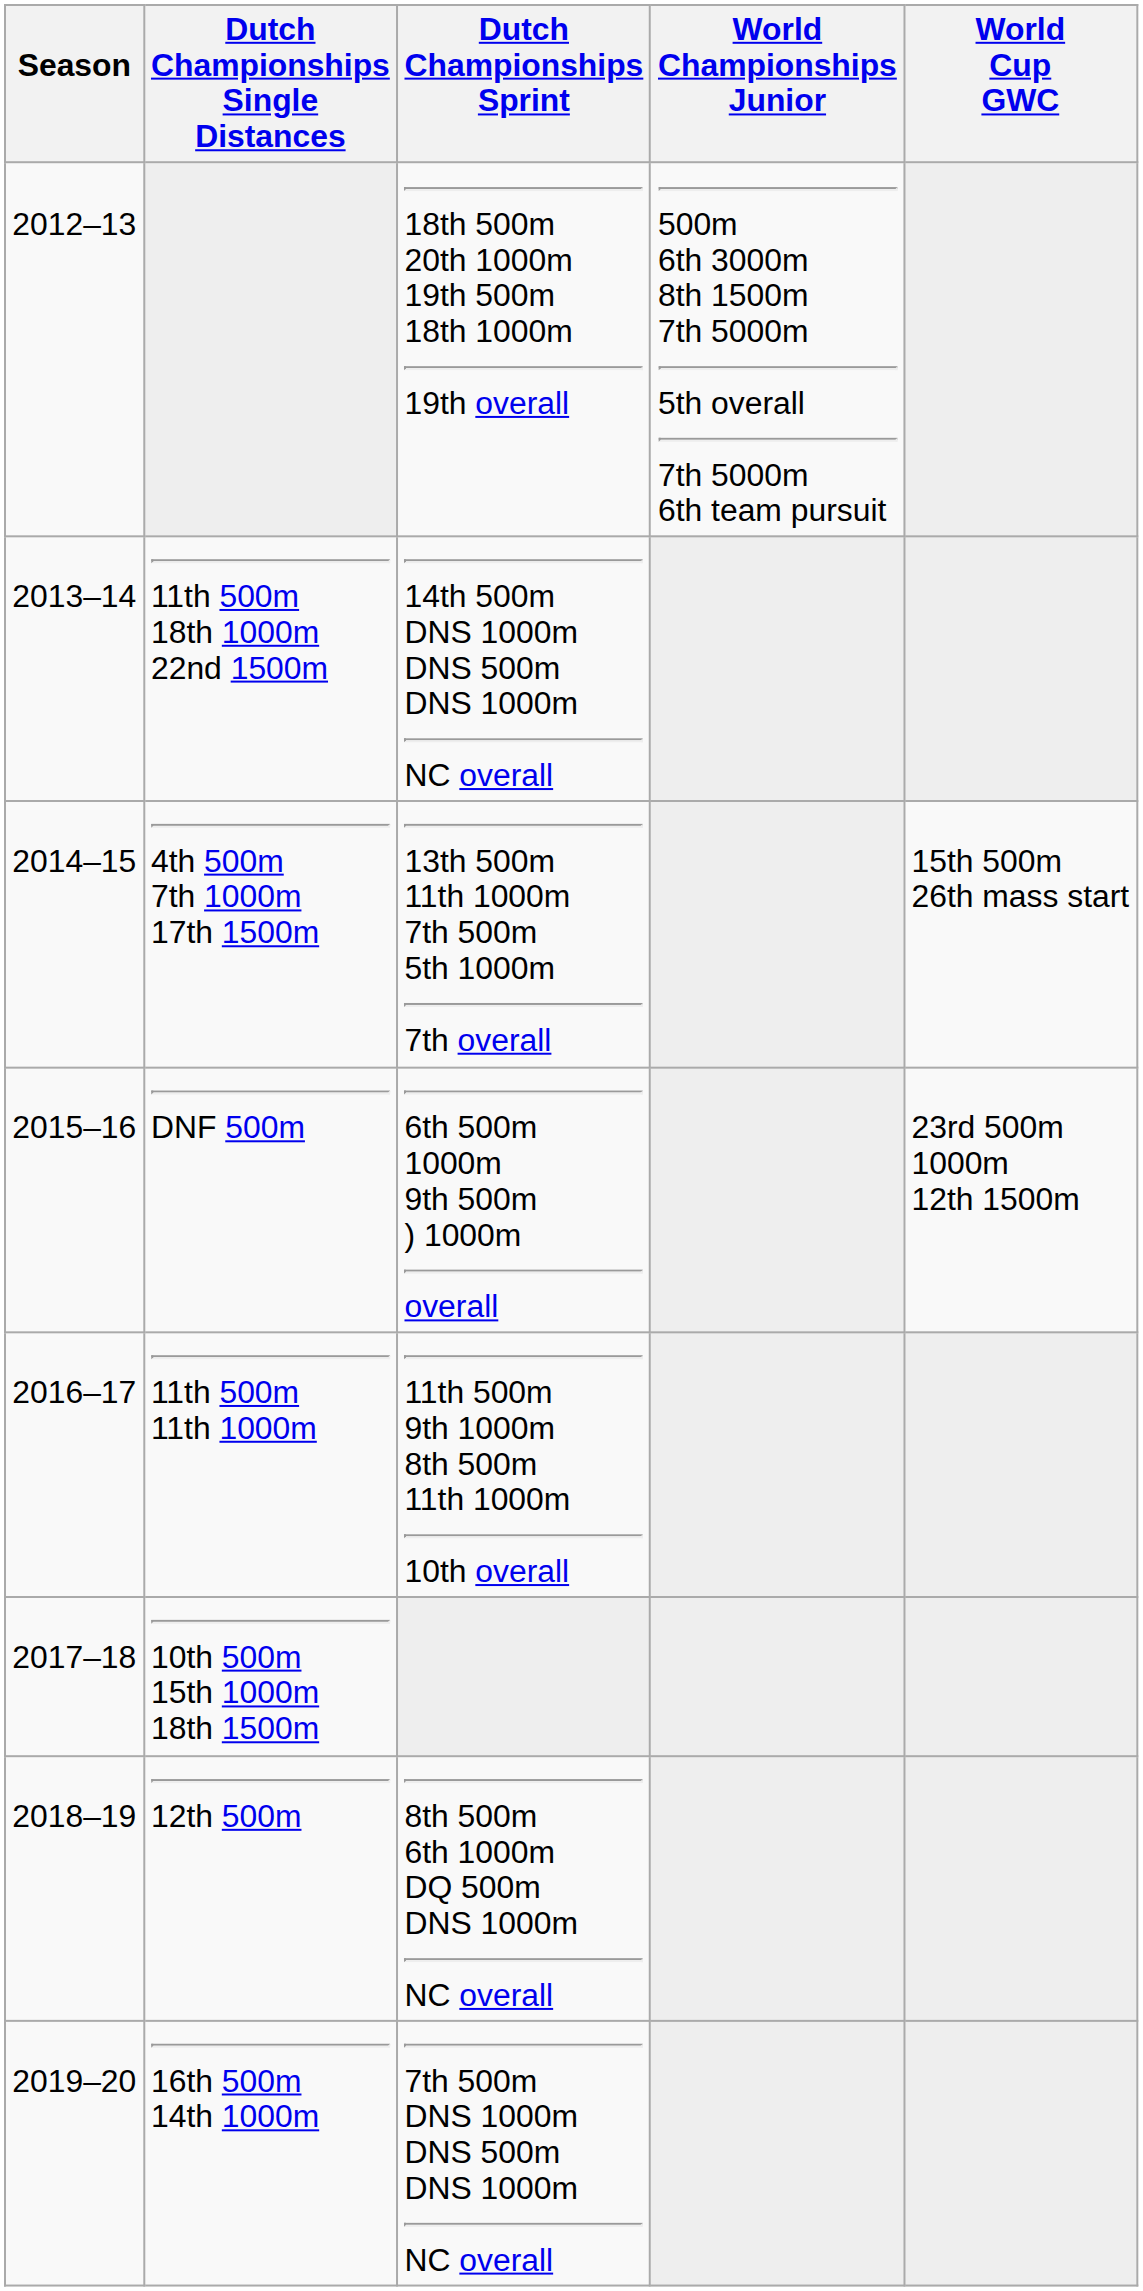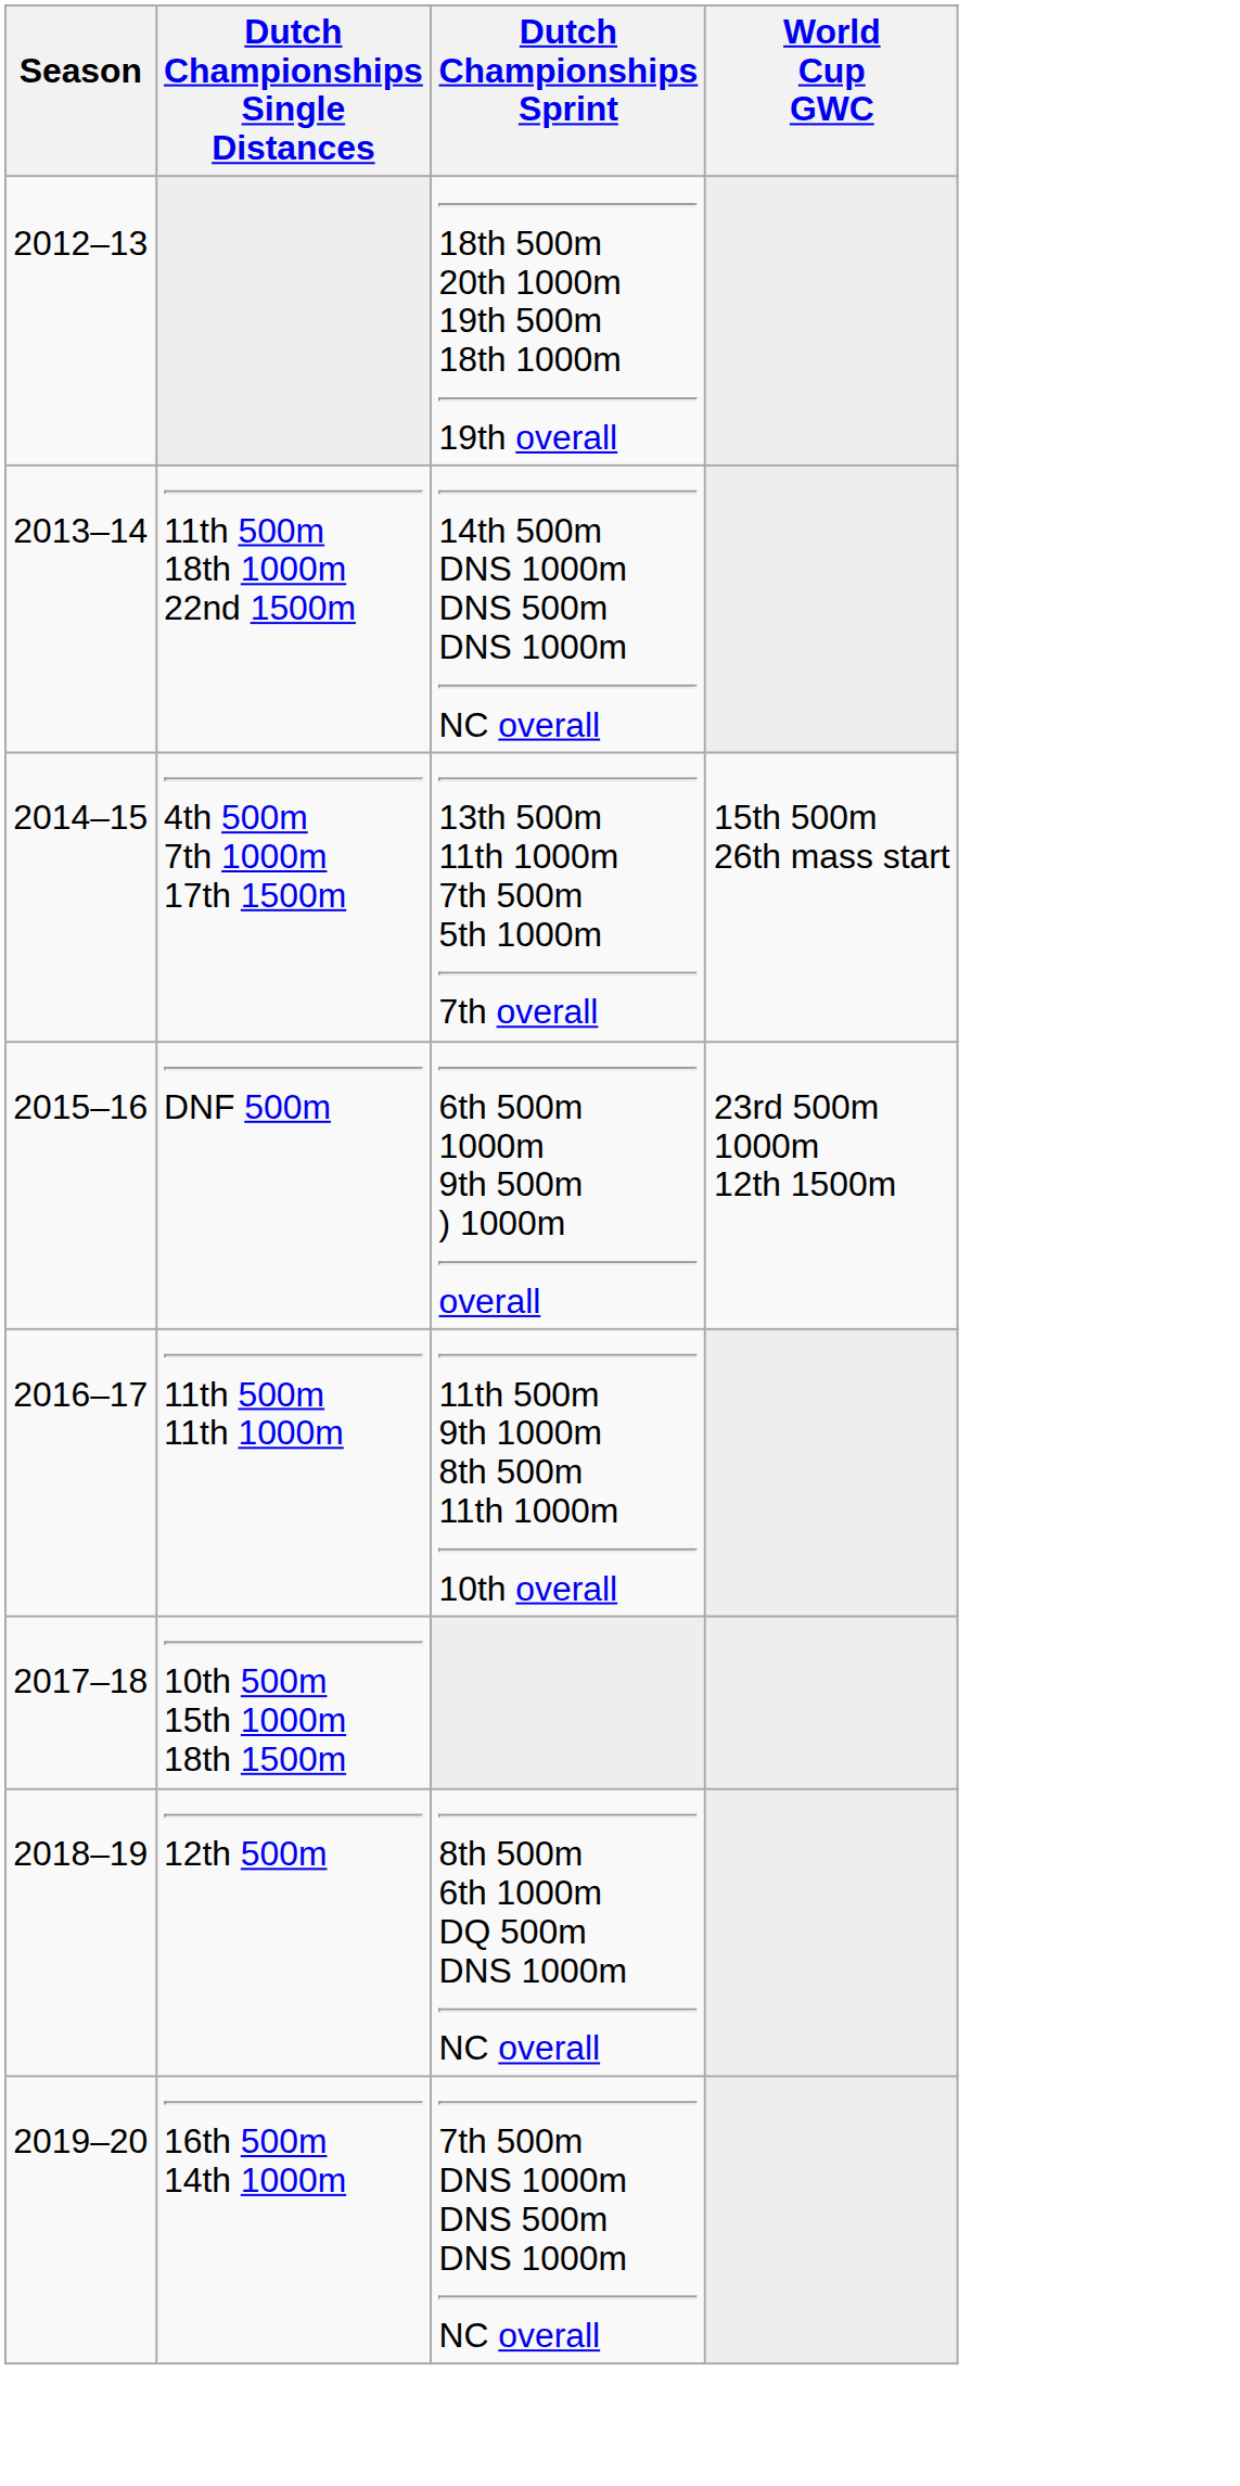- column: World Championships Junior | 500m 6th 3000m 8th 1500m 7th 5000m 5th overall 7th 5000m 6th team pursuit
